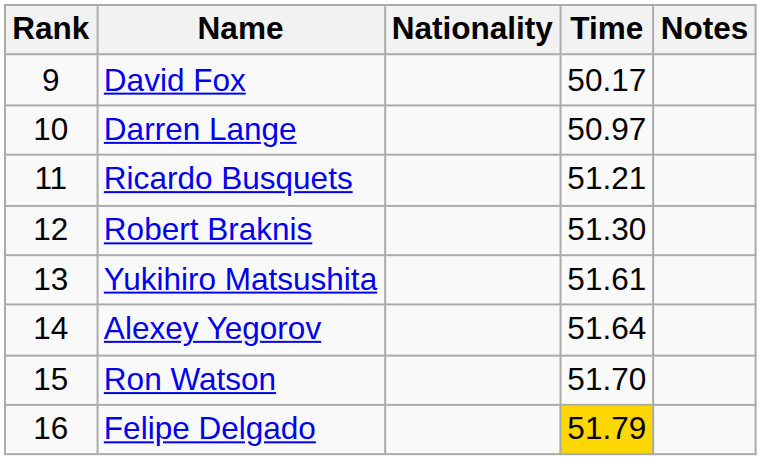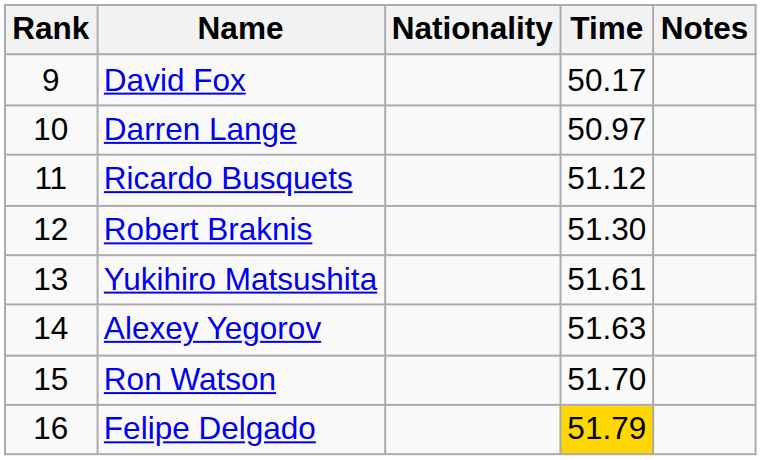Ricardo Busquets | Time: 51.21 -> 51.12
Alexey Yegorov | Time: 51.64 -> 51.63
